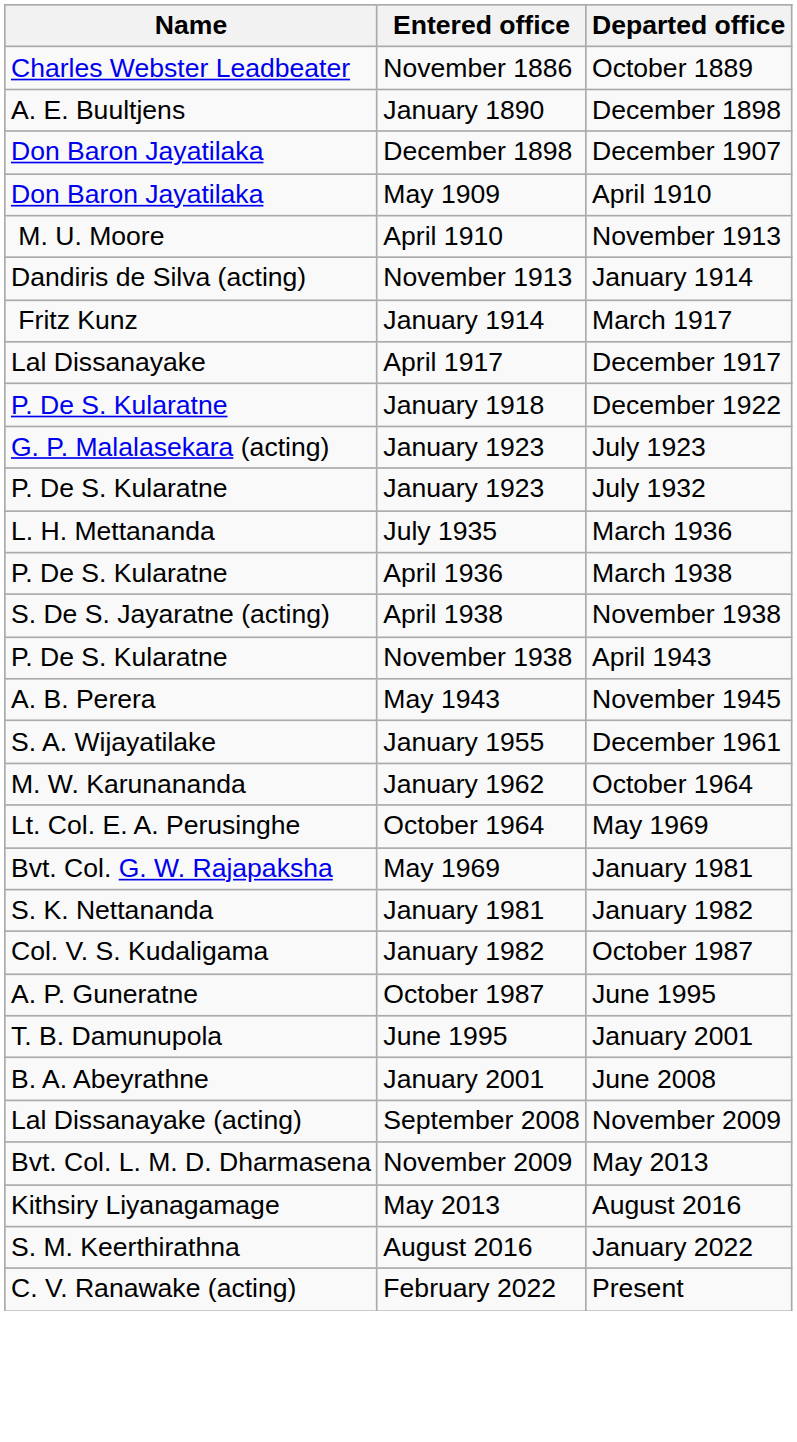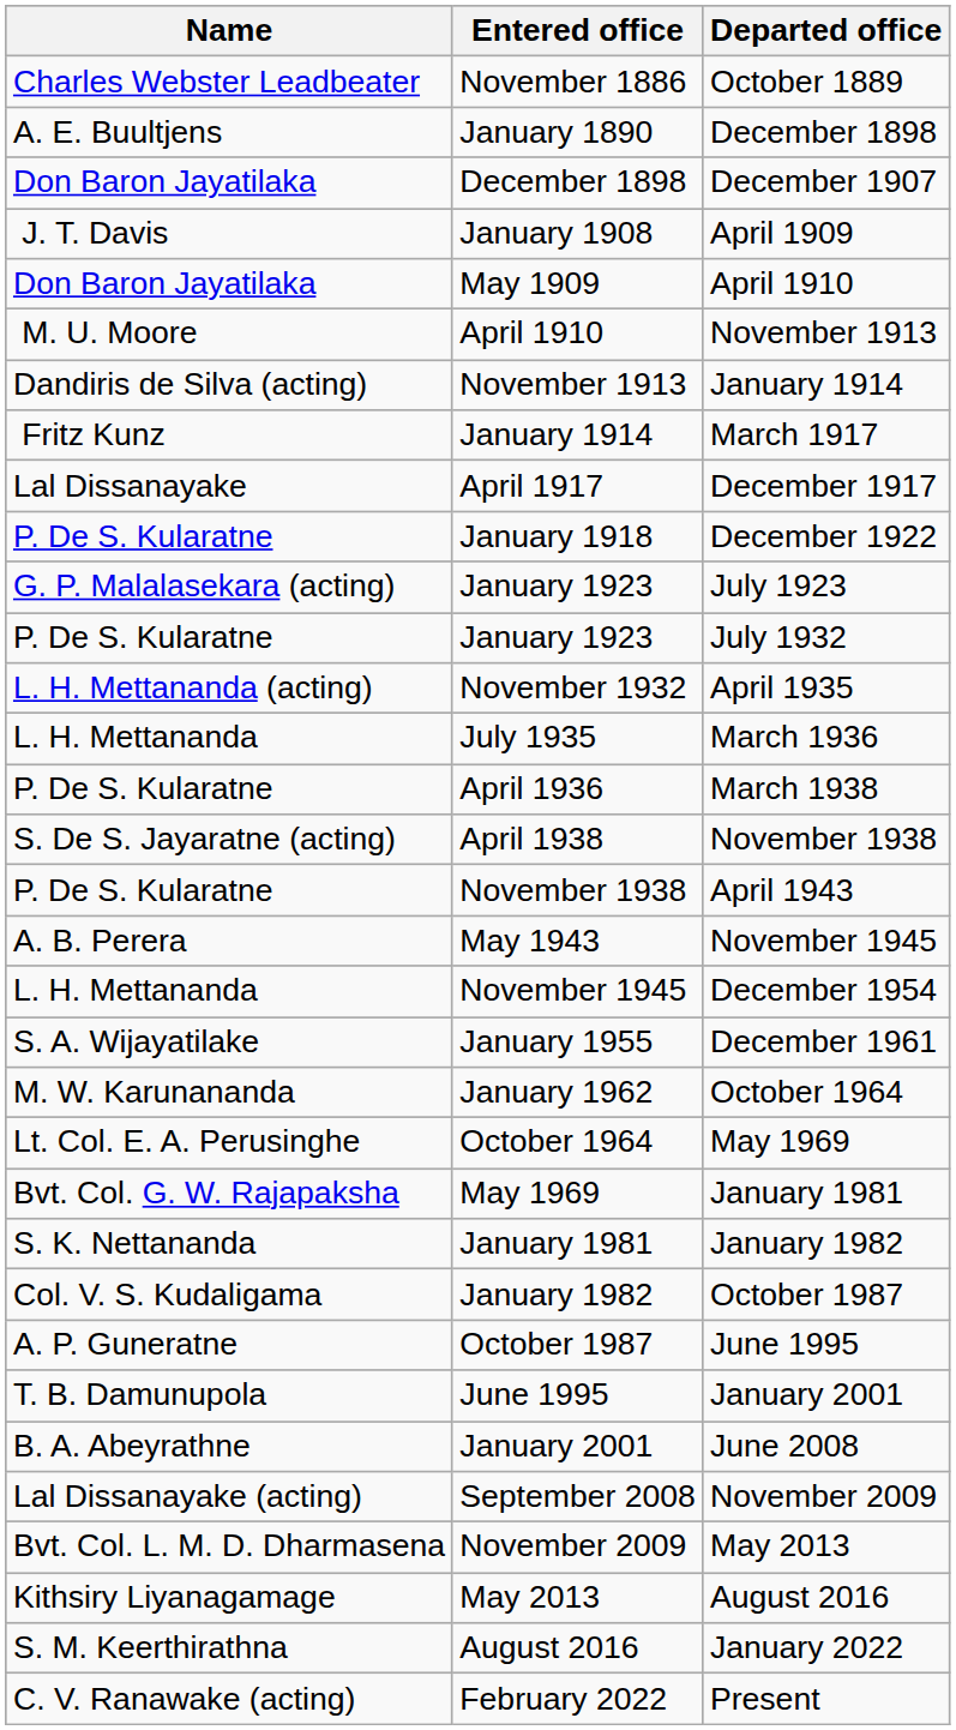+ row: J. T. Davis | January 1908 | April 1909
+ row: L. H. Mettananda (acting) | November 1932 | April 1935
+ row: L. H. Mettananda | November 1945 | December 1954
